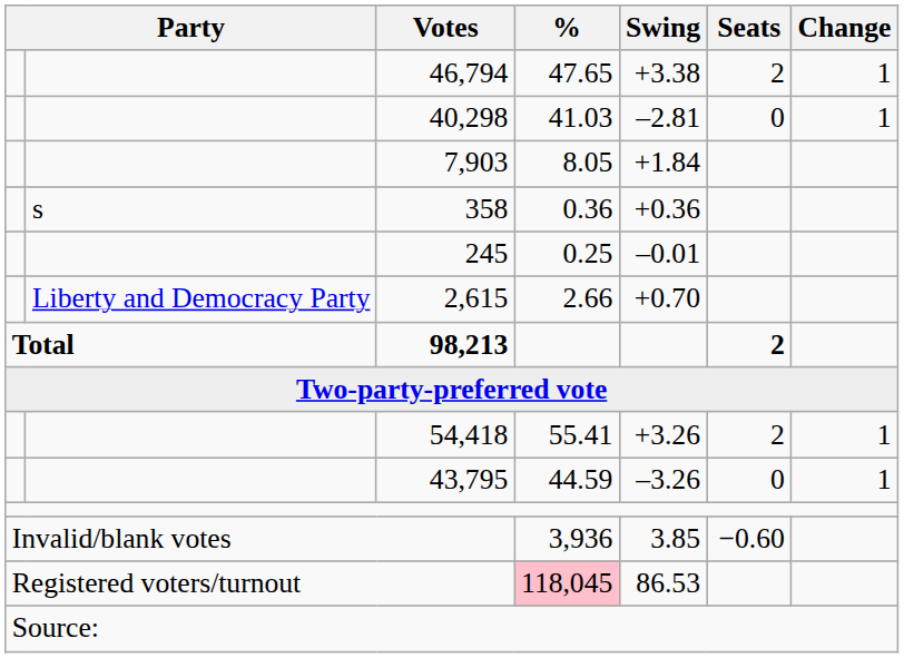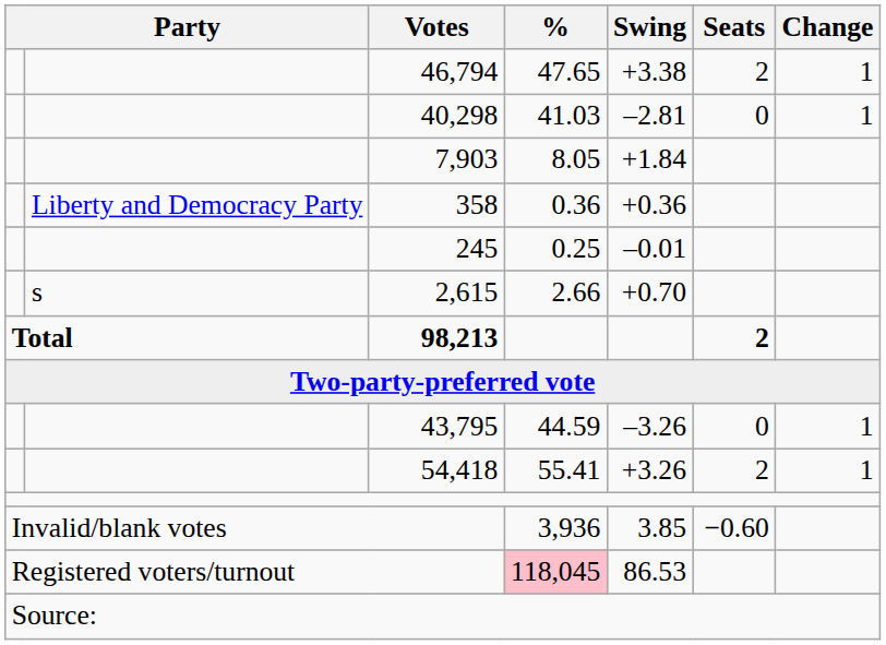358 | column 2: s -> Liberty and Democracy Party
2,615 | column 2: Liberty and Democracy Party -> s
rows swapped: 54,418 <-> 43,795
